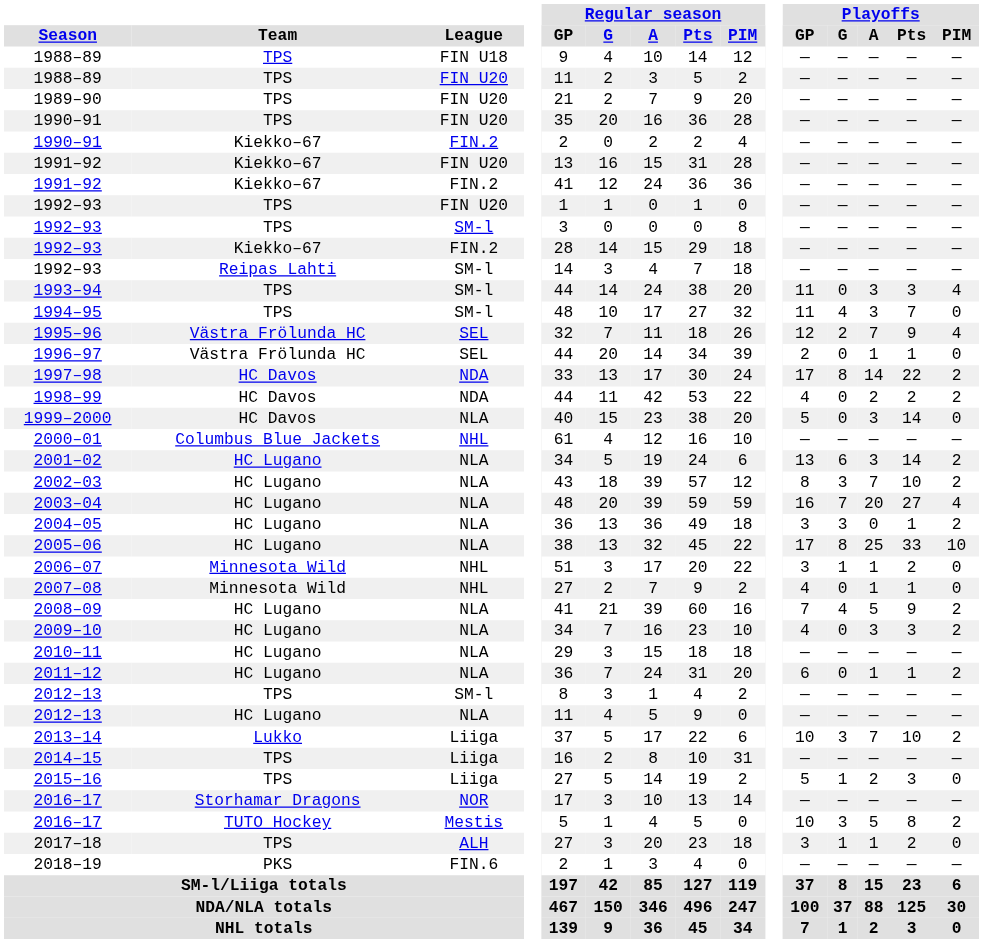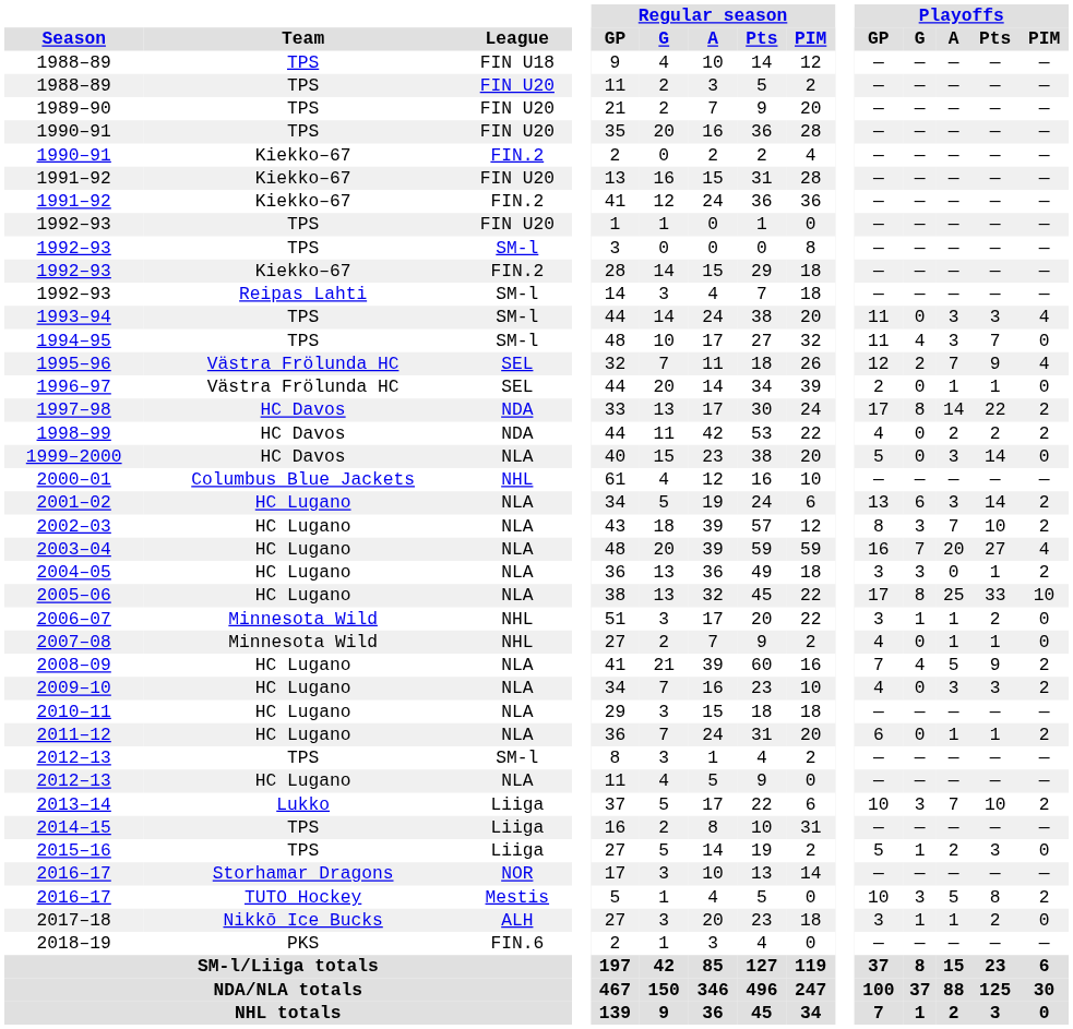2017–18 | Team: TPS -> Nikkō Ice Bucks
